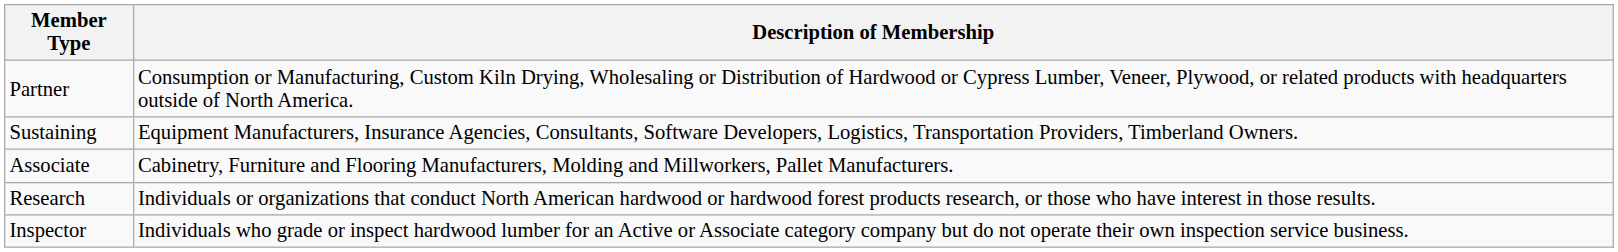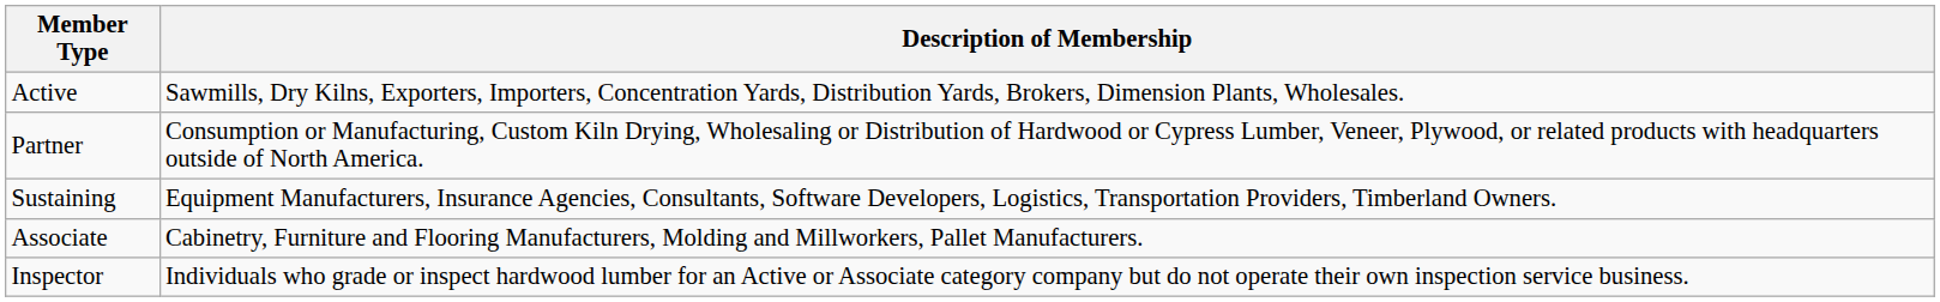+ row: Active | Sawmills, Dry Kilns, Exporters, Importers, Concentration Yards, Distribution Yards, Brokers, Dimension Plants, Wholesales.
- row: Research | Individuals or organizations that conduct North American hardwood or hardwood forest products research, or those who have interest in those results.
